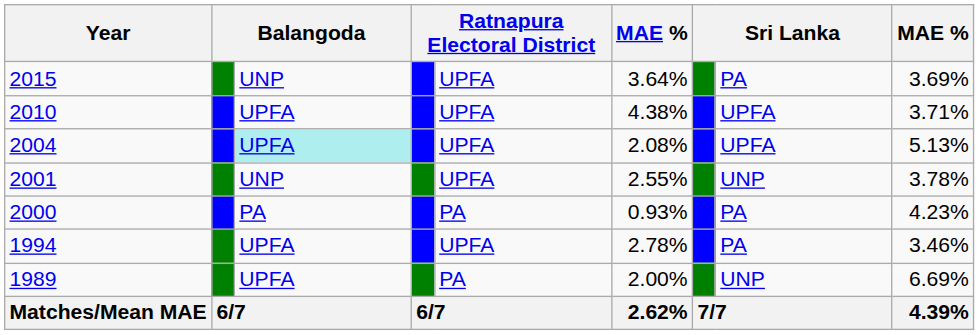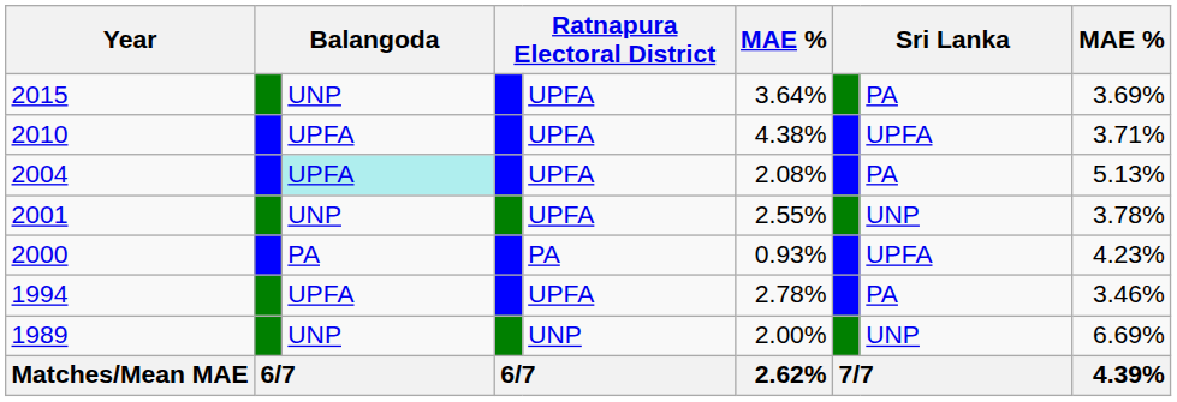2004 | column 8: UPFA -> PA
2000 | column 8: PA -> UPFA
1989 | column 3: UPFA -> UNP
1989 | column 5: PA -> UNP
